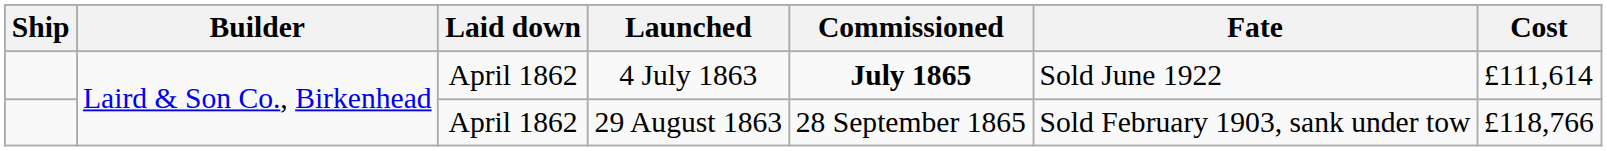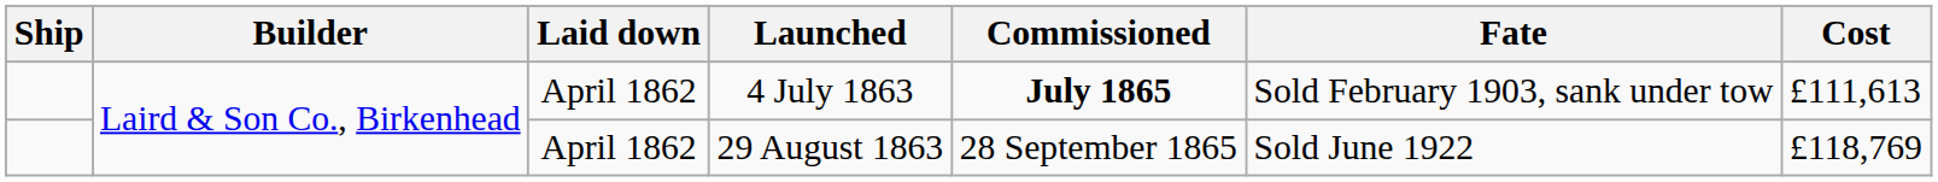4 July 1863 | Fate: Sold June 1922 -> Sold February 1903, sank under tow
4 July 1863 | Cost: £111,614 -> £111,613
29 August 1863 | Fate: Sold February 1903, sank under tow -> Sold June 1922
29 August 1863 | Cost: £118,766 -> £118,769
